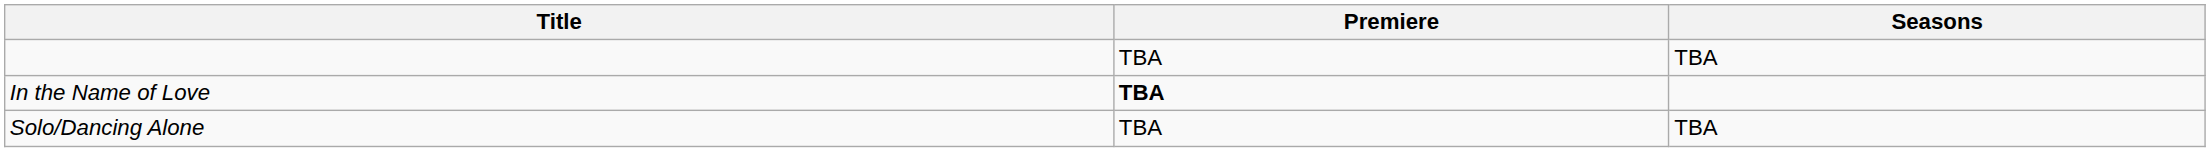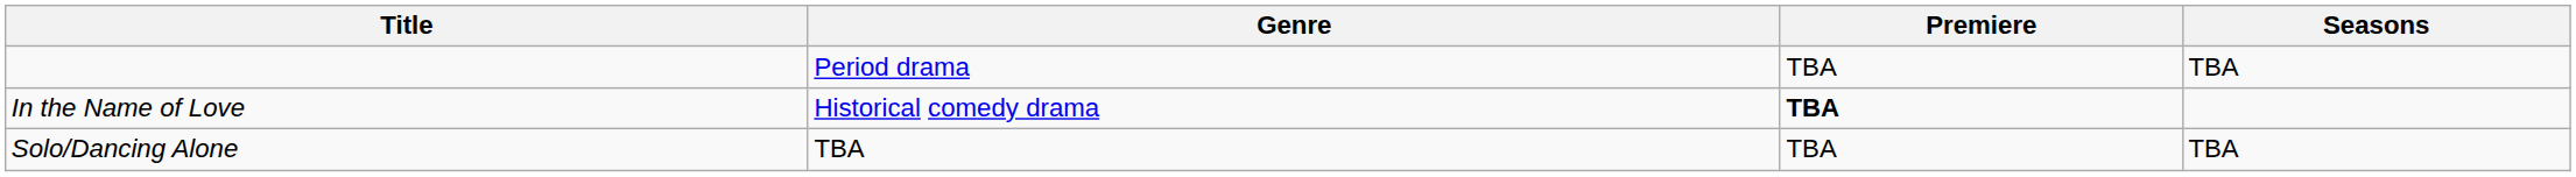+ column: Genre | Period drama | Historical comedy drama | TBA
